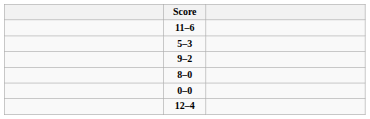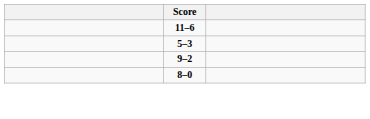- row: 0–0
- row: 12–4
